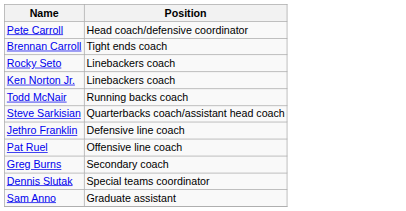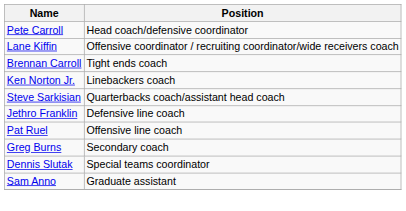+ row: Lane Kiffin | Offensive coordinator / recruiting coordinator/wide receivers coach
- row: Rocky Seto | Linebackers coach
- row: Todd McNair | Running backs coach
